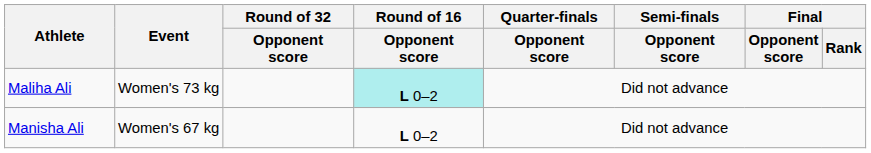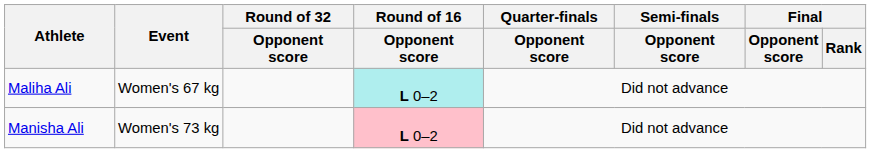Maliha Ali | Event: Women's 73 kg -> Women's 67 kg
Manisha Ali | Event: Women's 67 kg -> Women's 73 kg
Manisha Ali | Round of 16 / Opponent score: no background -> pink background
